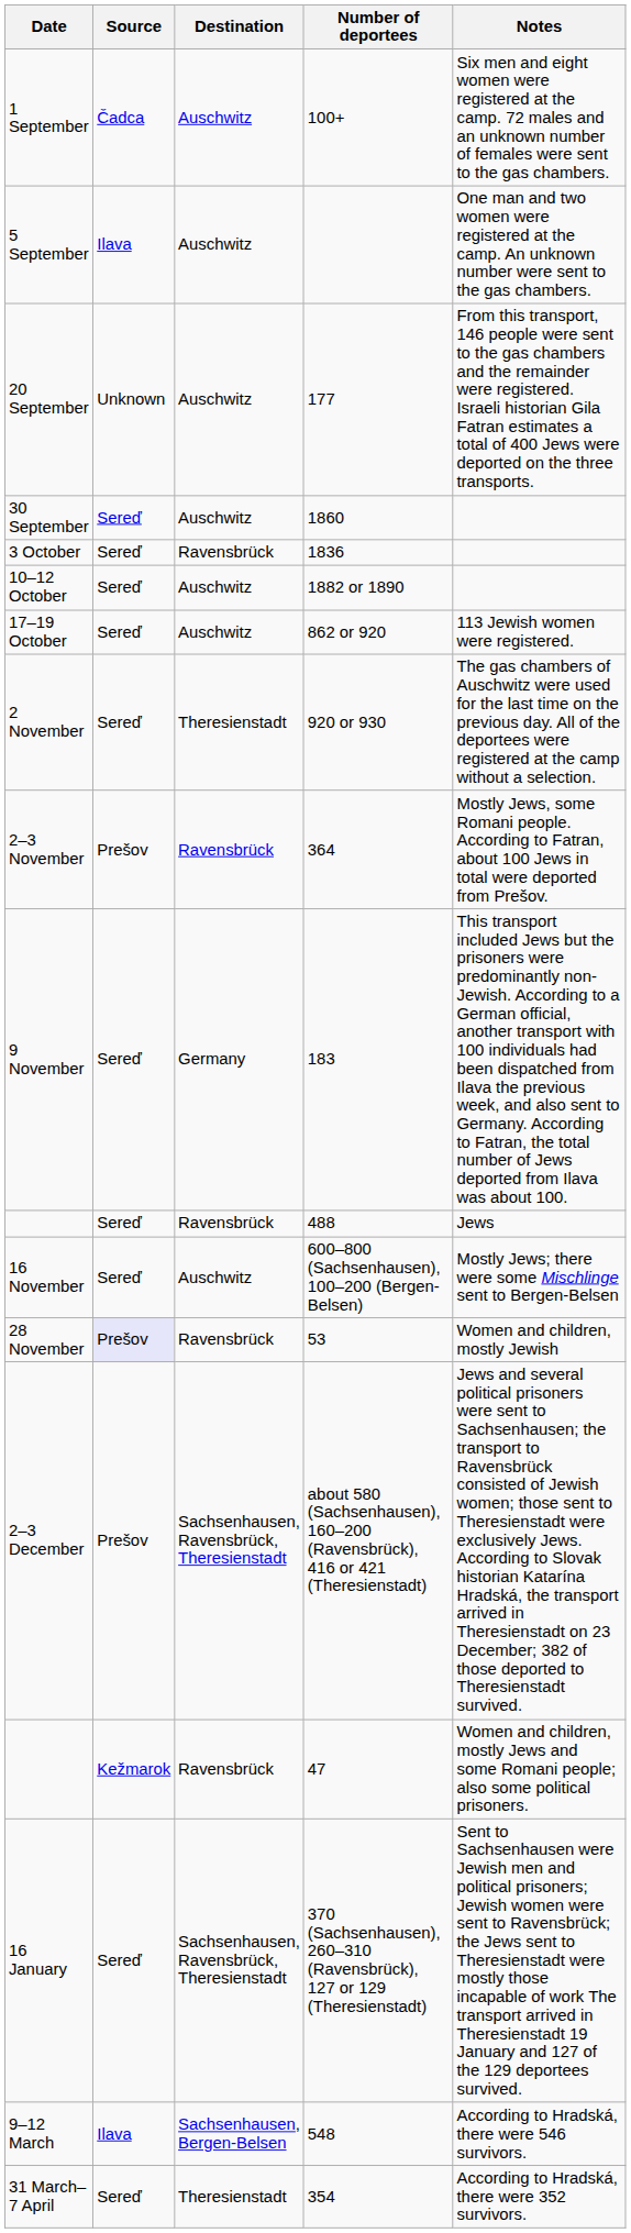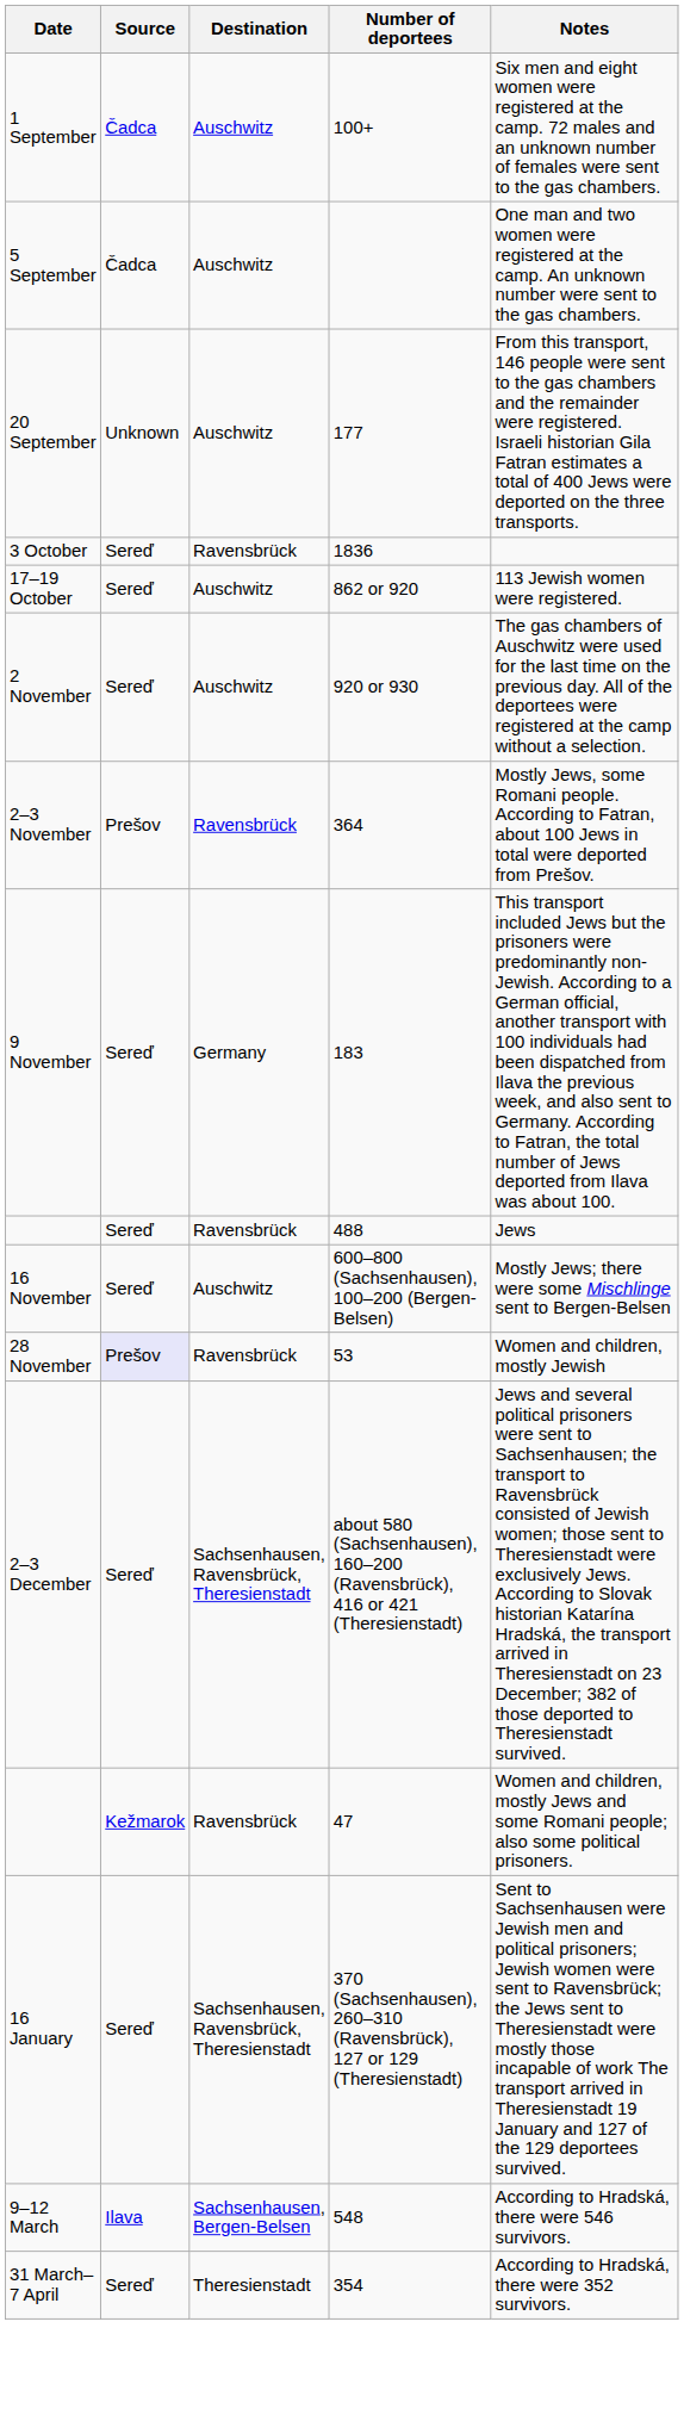5 September | Source: Ilava -> Čadca
- row: 30 September | Sereď | Auschwitz | 1860
- row: 10–12 October | Sereď | Auschwitz | 1882 or 1890
2 November | Destination: Theresienstadt -> Auschwitz
2–3 December | Source: Prešov -> Sereď
